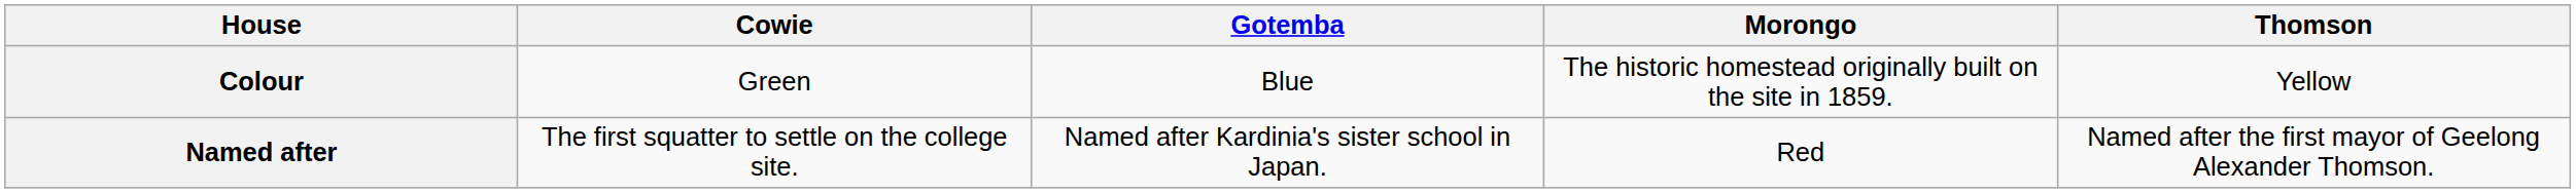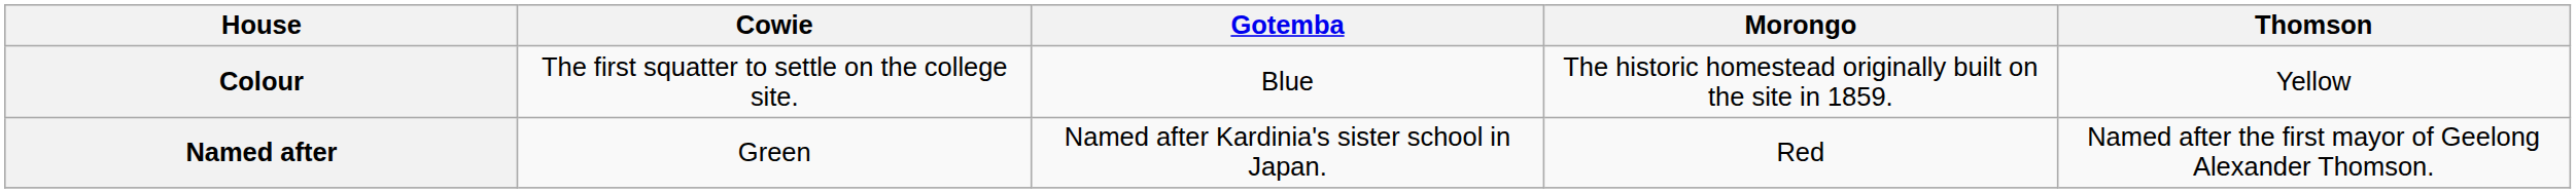Colour | Cowie: Green -> The first squatter to settle on the college site.
Named after | Cowie: The first squatter to settle on the college site. -> Green
